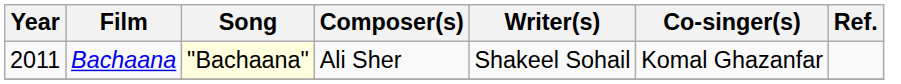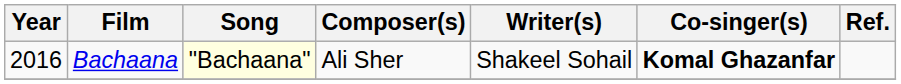Bachaana | Year: 2011 -> 2016
Bachaana | Co-singer(s): normal -> bold
